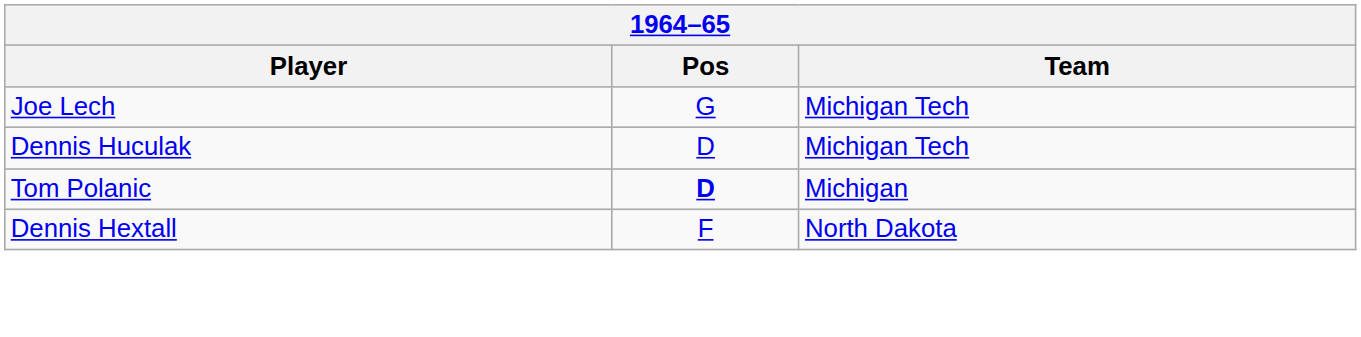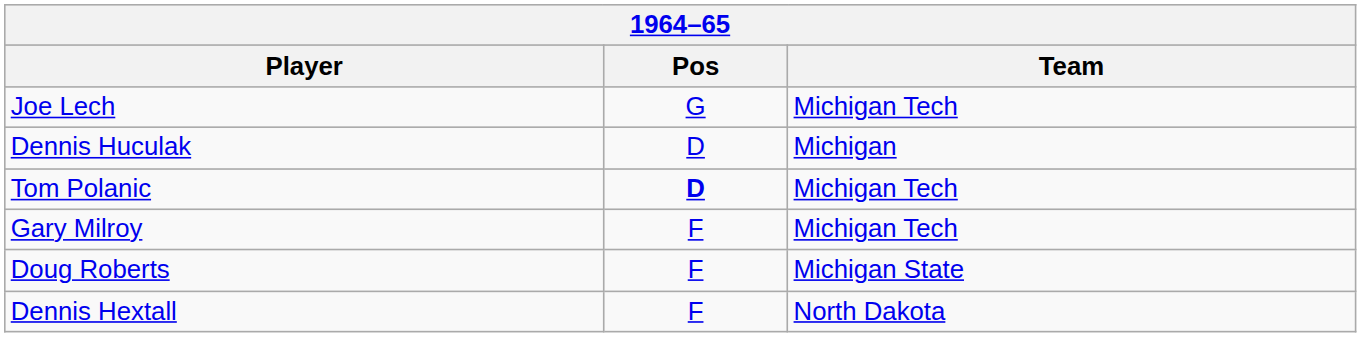Dennis Huculak | Team: Michigan Tech -> Michigan
Tom Polanic | Team: Michigan -> Michigan Tech
+ row: Gary Milroy | F | Michigan Tech
+ row: Doug Roberts | F | Michigan State
